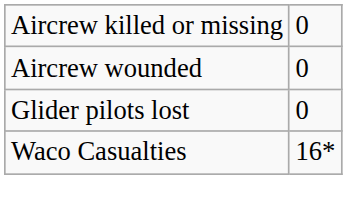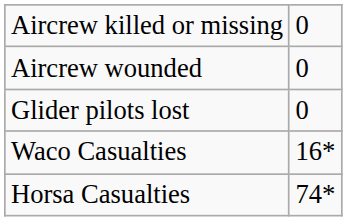+ row: Horsa Casualties | 74*
